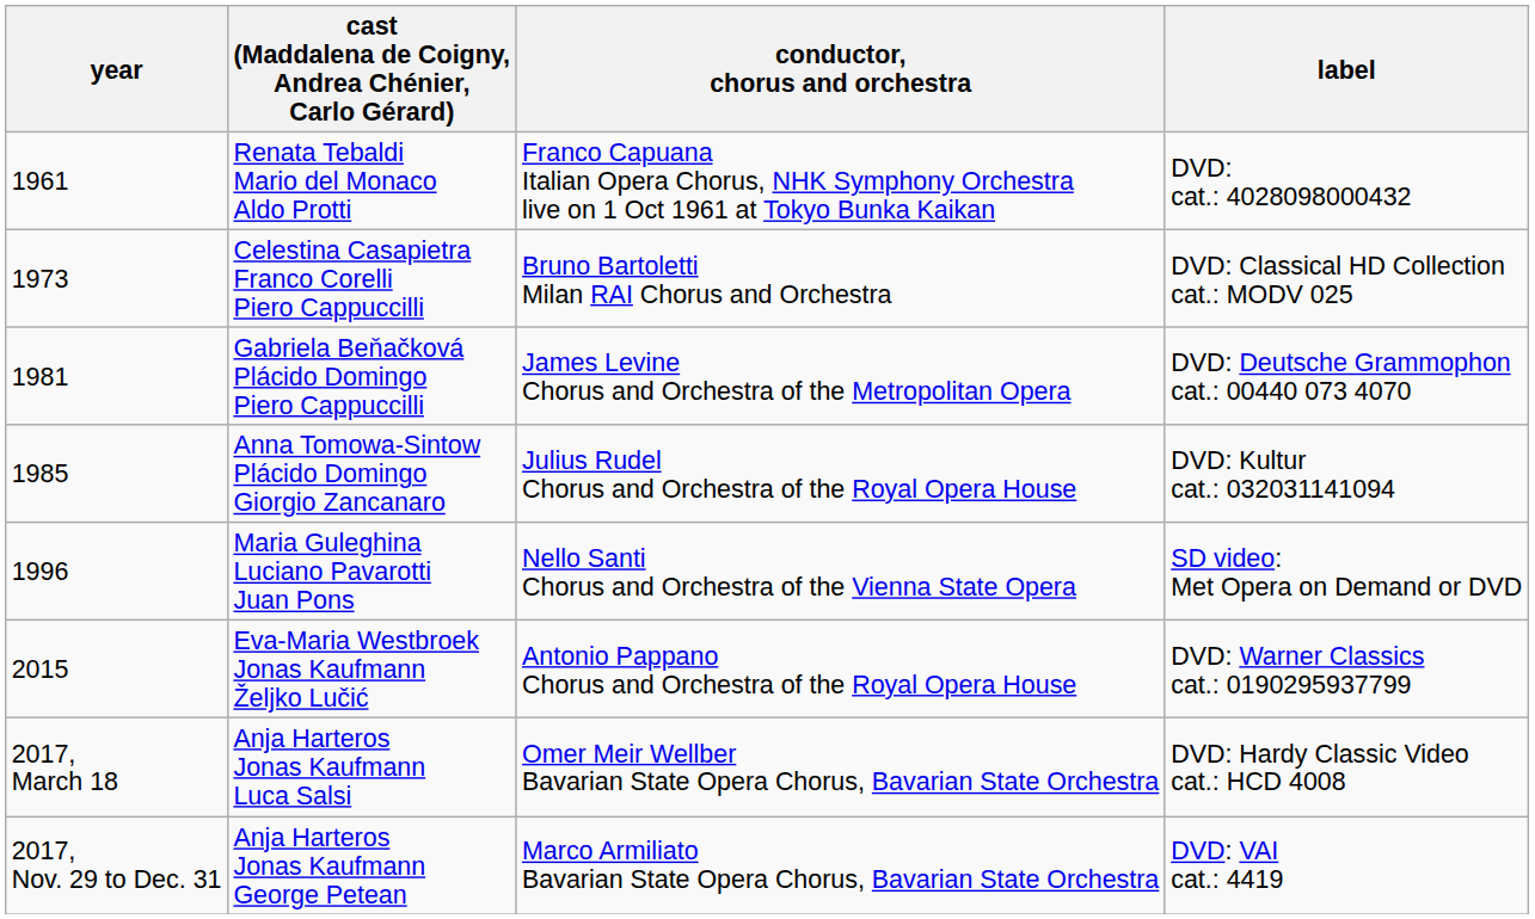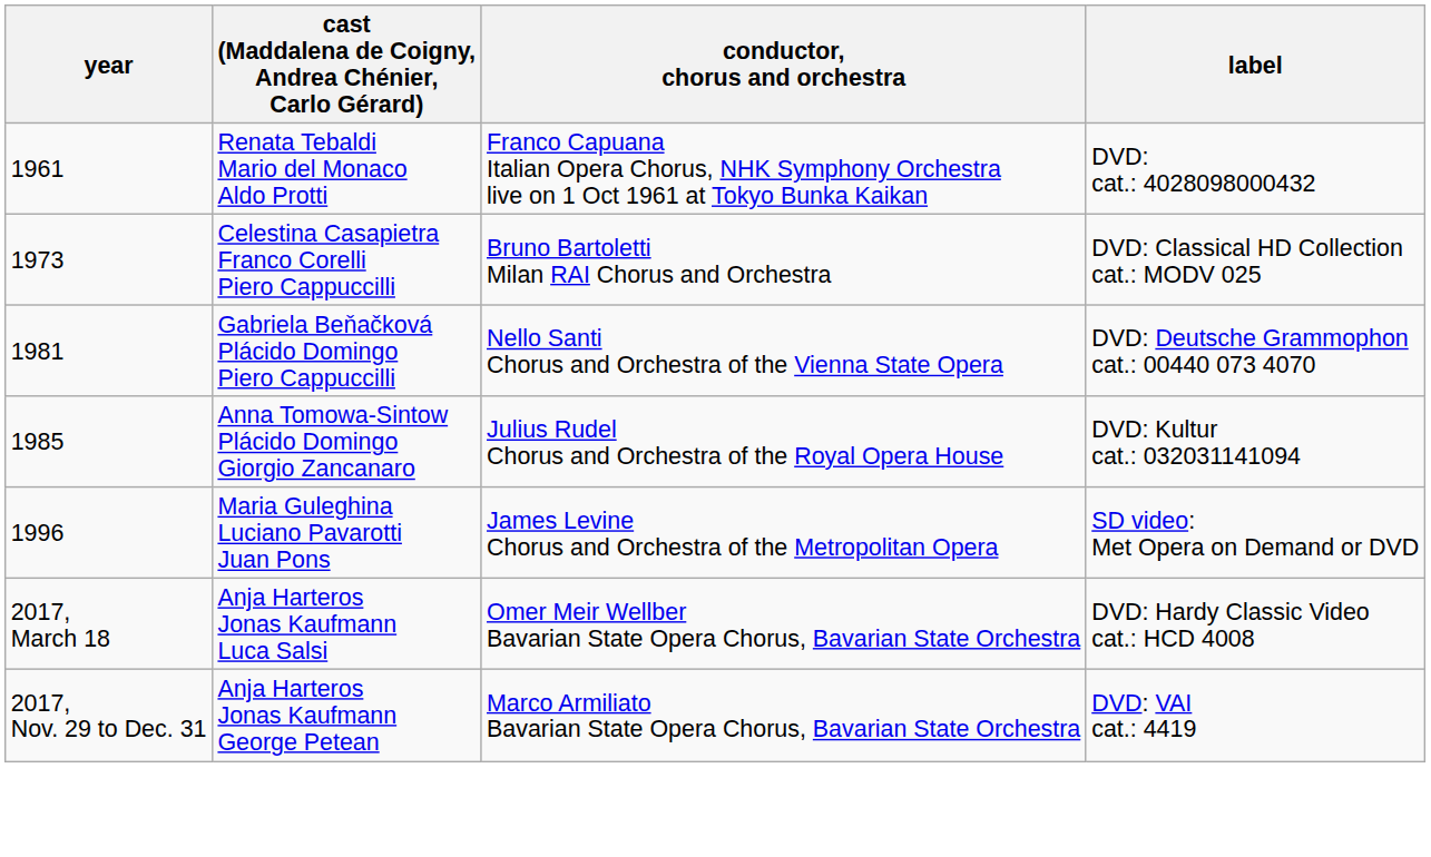Gabriela Beňačková Plácido Domingo Piero Cappuccilli | conductor, chorus and orchestra: James Levine Chorus and Orchestra of the Metropolitan Opera -> Nello Santi Chorus and Orchestra of the Vienna State Opera
Maria Guleghina Luciano Pavarotti Juan Pons | conductor, chorus and orchestra: Nello Santi Chorus and Orchestra of the Vienna State Opera -> James Levine Chorus and Orchestra of the Metropolitan Opera
- row: 2015 | Eva-Maria Westbroek Jonas Kaufmann Željko Lučić | Antonio Pappano Chorus and Orchestra of the Royal Opera House | DVD: Warner Classics cat.: 0190295937799
